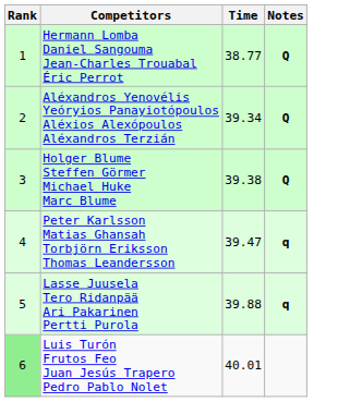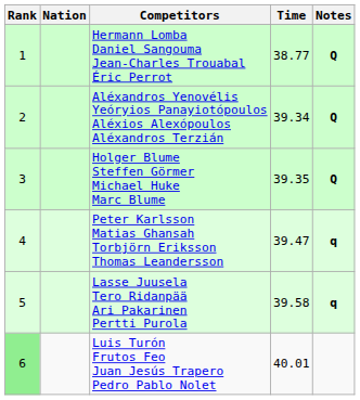+ column: Nation
Holger Blume Steffen Görmer Michael Huke Marc Blume | Time: 39.38 -> 39.35
Lasse Juusela Tero Ridanpää Ari Pakarinen Pertti Purola | Time: 39.88 -> 39.58
